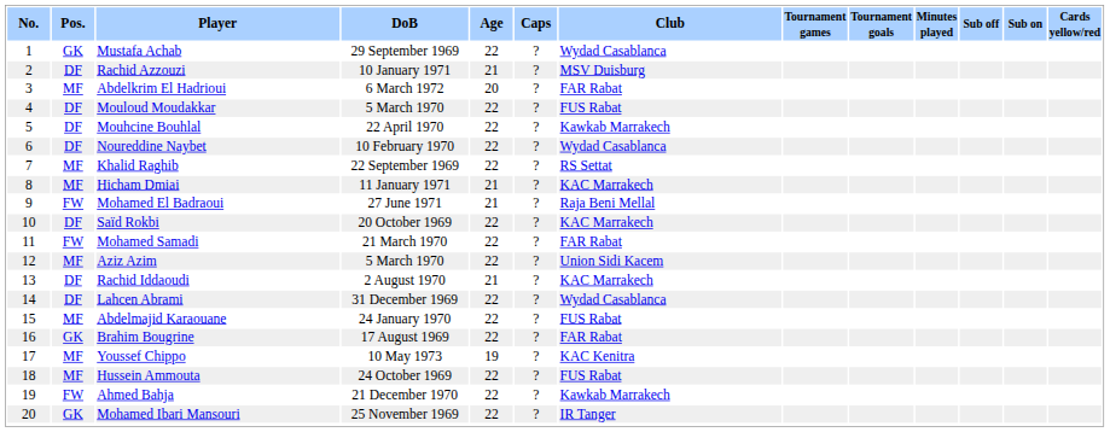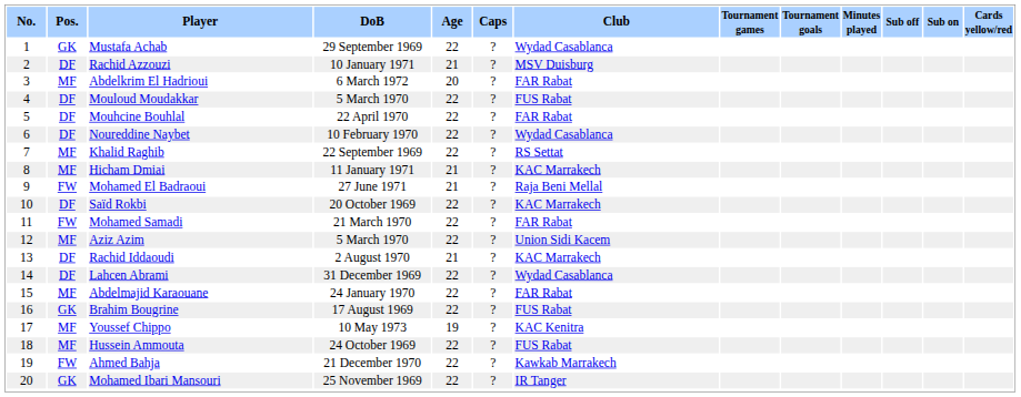Mouhcine Bouhlal | Club: Kawkab Marrakech -> FAR Rabat
Abdelmajid Karaouane | Club: FUS Rabat -> FAR Rabat
Brahim Bougrine | Club: FAR Rabat -> FUS Rabat
